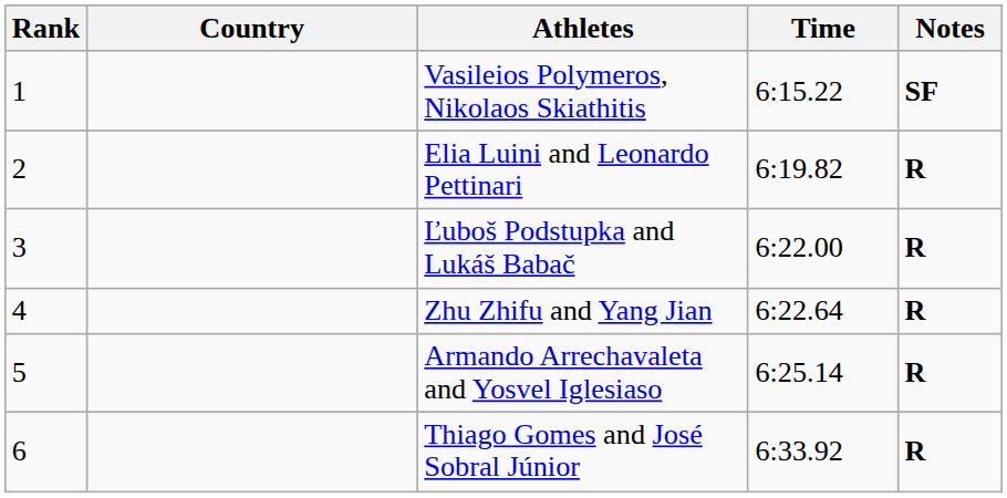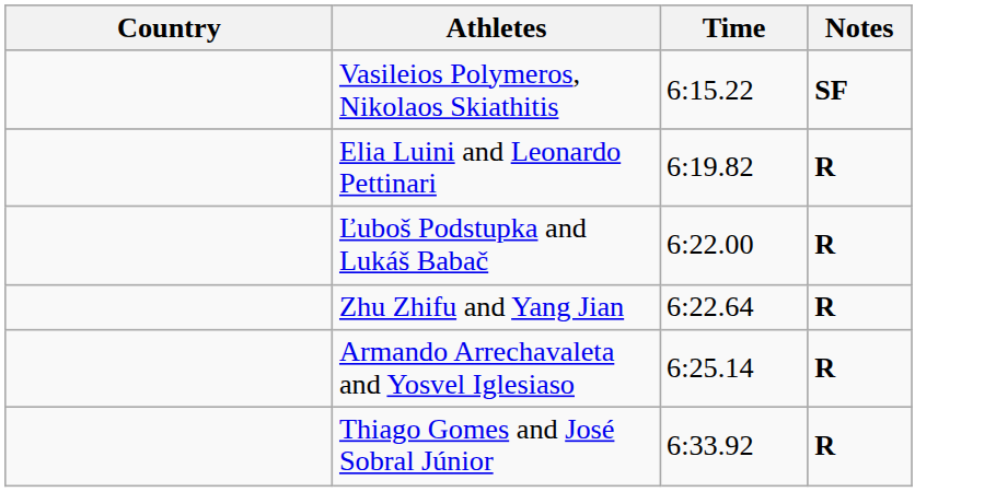- column: Rank | 1 | 2 | 3 | 4 | 5 | 6
